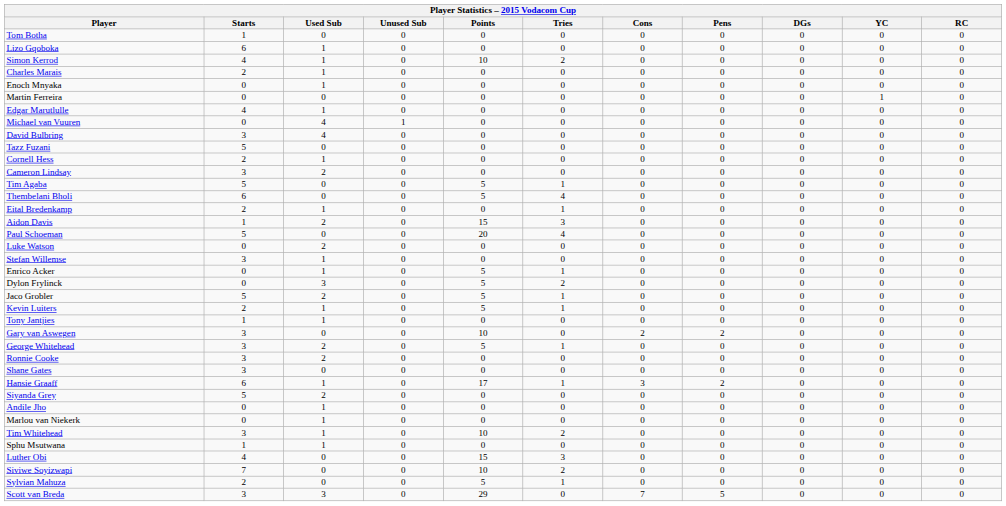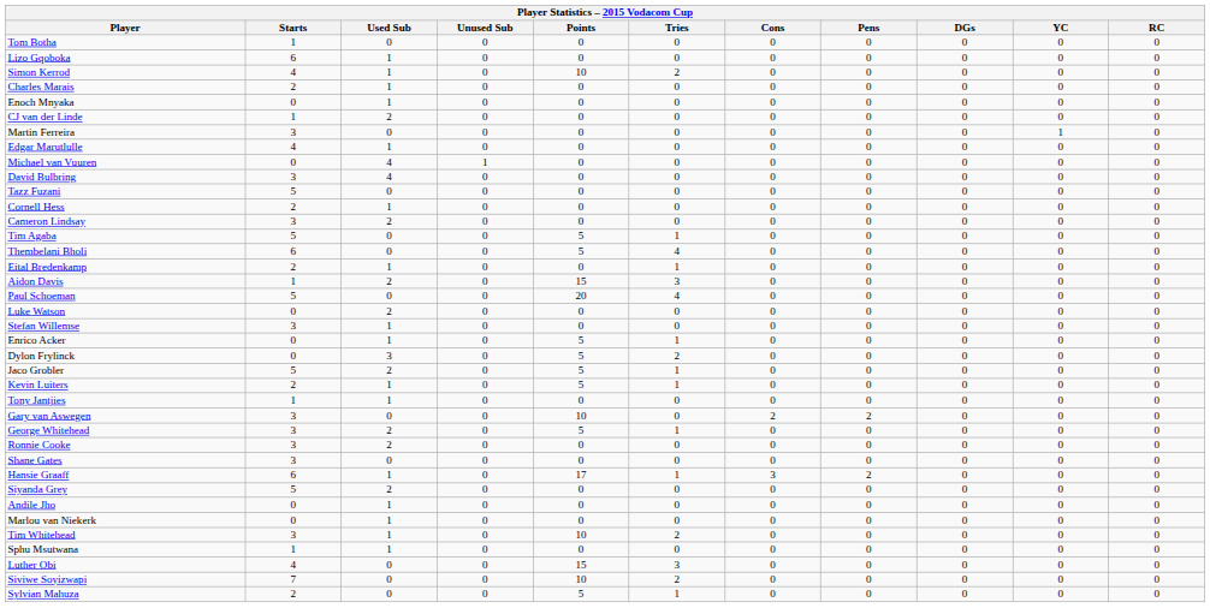+ row: CJ van der Linde | 1 | 2 | 0 | 0 | 0 | 0 | 0 | 0 | 0 | 0
Martin Ferreira | Starts: 0 -> 3
- row: Scott van Breda | 3 | 3 | 0 | 29 | 0 | 7 | 5 | 0 | 0 | 0
